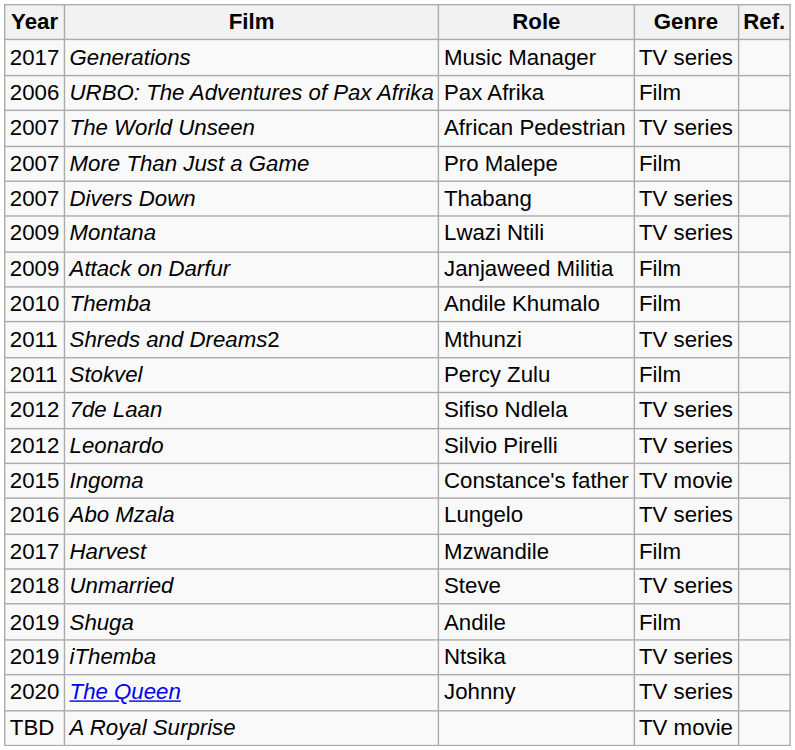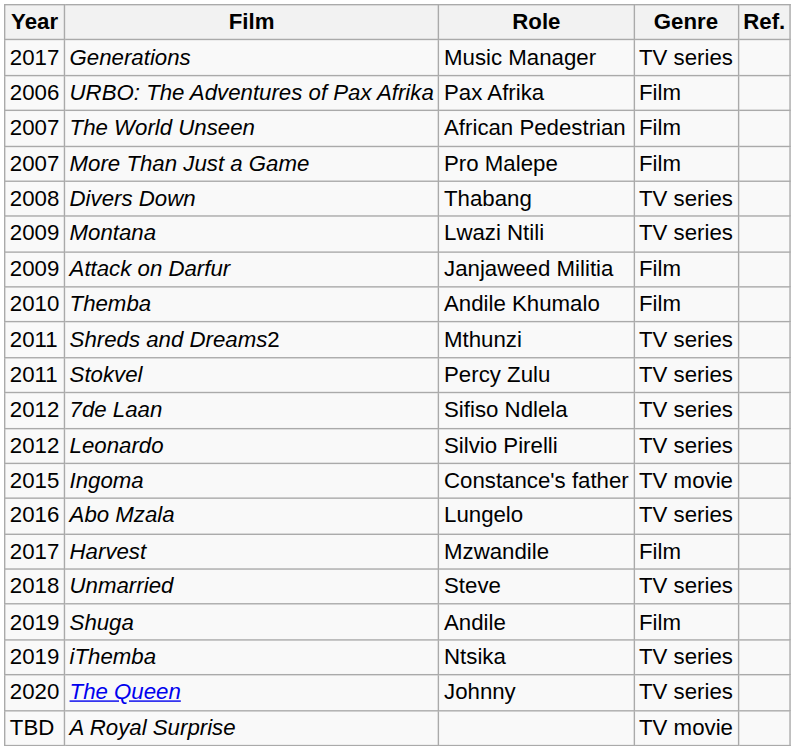The World Unseen | Genre: TV series -> Film
Divers Down | Year: 2007 -> 2008
Stokvel | Genre: Film -> TV series
